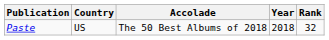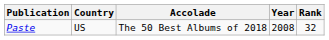Paste | Year: 2018 -> 2008
